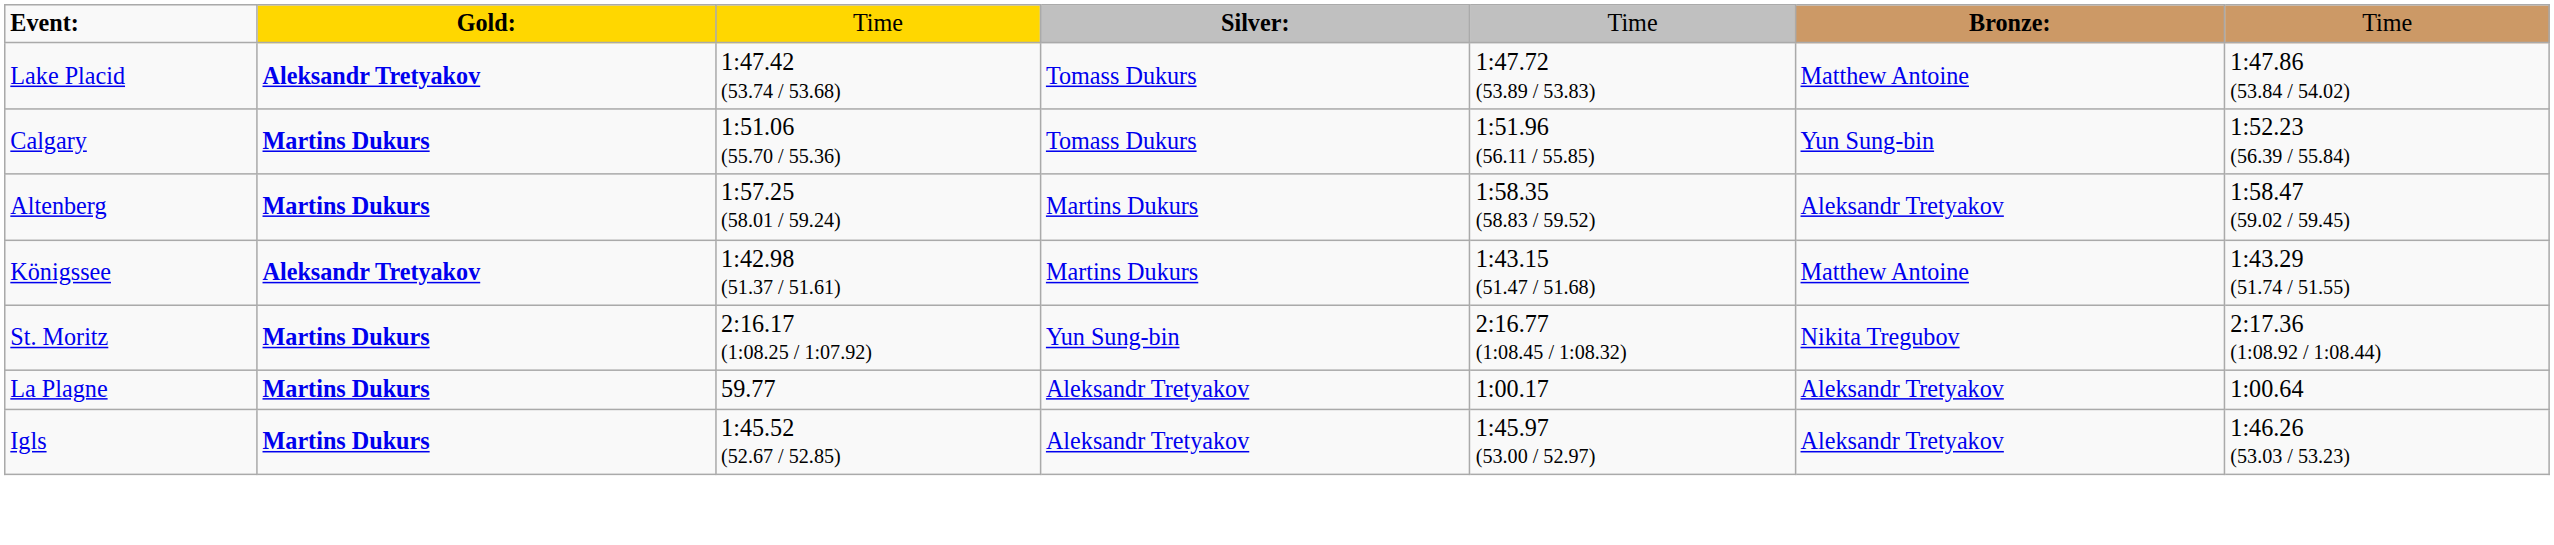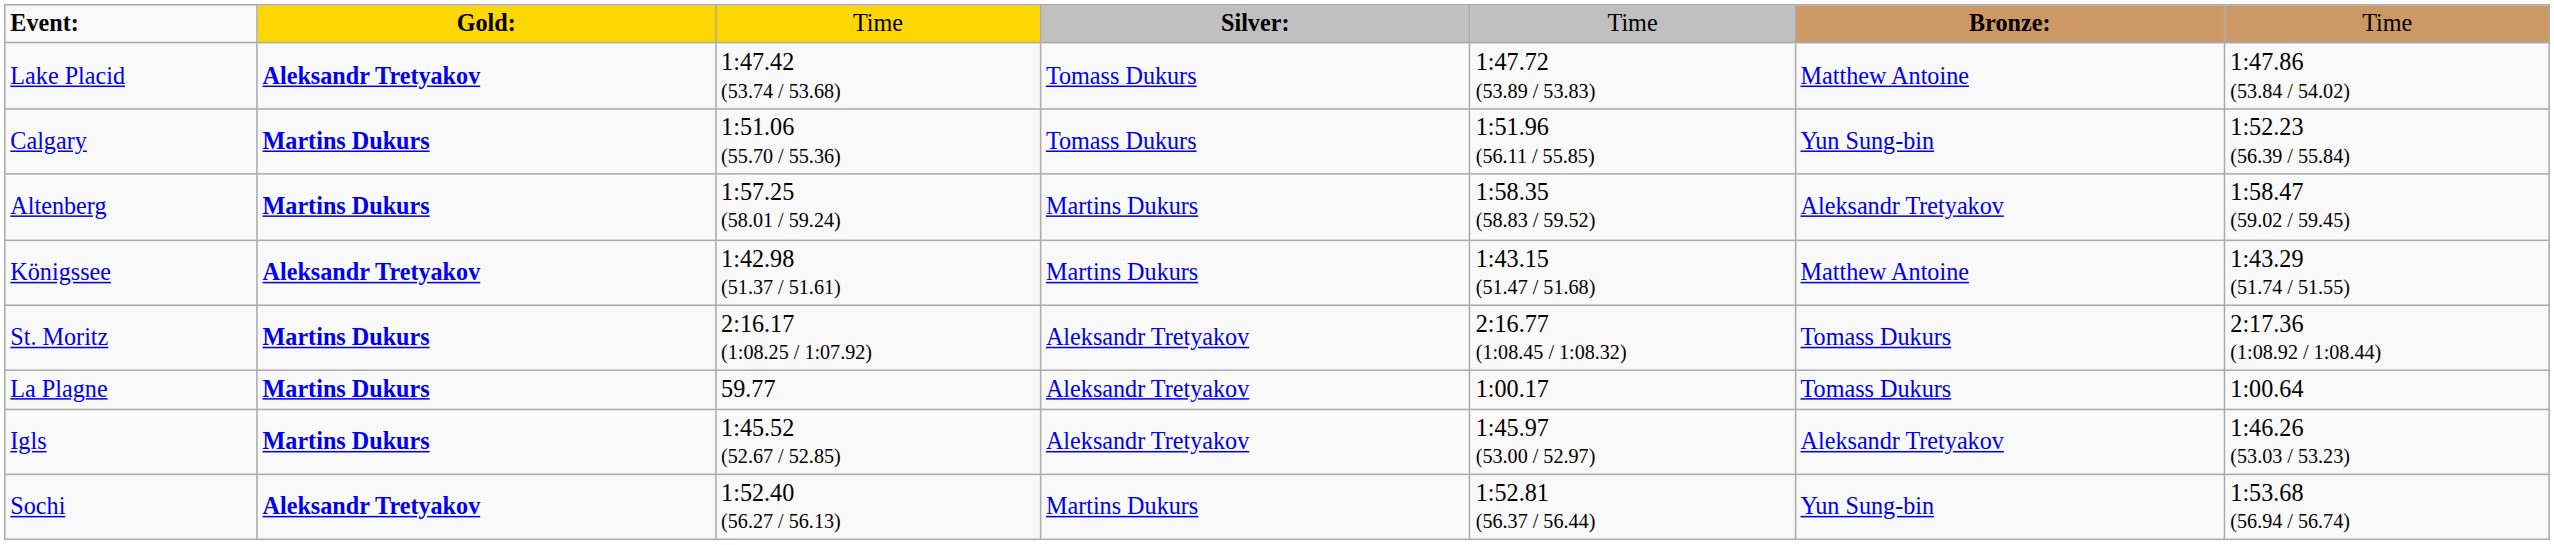St. Moritz | column 4: Yun Sung-bin -> Aleksandr Tretyakov
St. Moritz | column 6: Nikita Tregubov -> Tomass Dukurs
La Plagne | column 6: Aleksandr Tretyakov -> Tomass Dukurs
+ row: Sochi | Aleksandr Tretyakov | 1:52.40 (56.27 / 56.13) | Martins Dukurs | 1:52.81 (56.37 / 56.44) | Yun Sung-bin | 1:53.68 (56.94 / 56.74)
